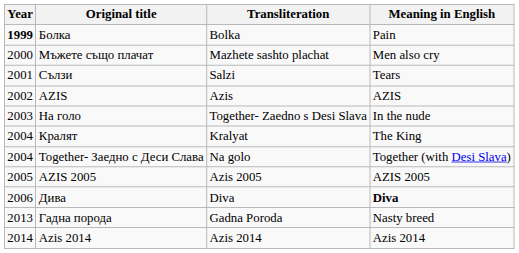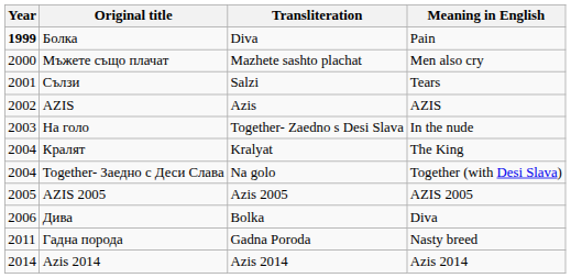Болка | Transliteration: Bolka -> Diva
Дива | Transliteration: Diva -> Bolka
Дива | Meaning in English: bold -> normal
Гадна порода | Year: 2013 -> 2011
